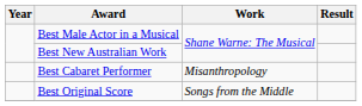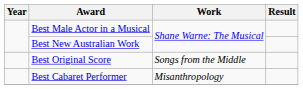rows swapped: Best Cabaret Performer <-> Best Original Score
